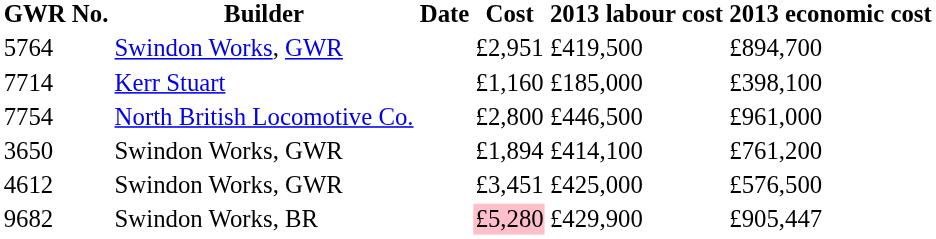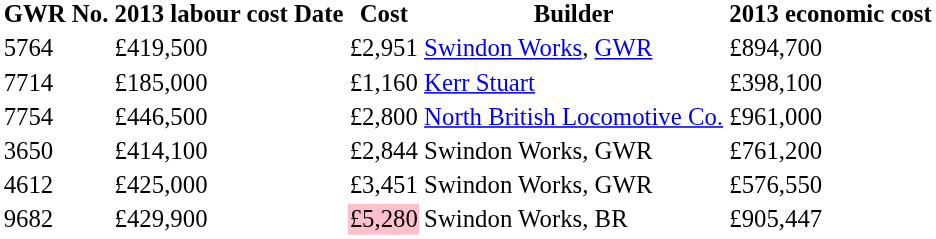columns swapped: Builder <-> 2013 labour cost
3650 | Cost: £1,894 -> £2,844
4612 | 2013 economic cost: £576,500 -> £576,550
